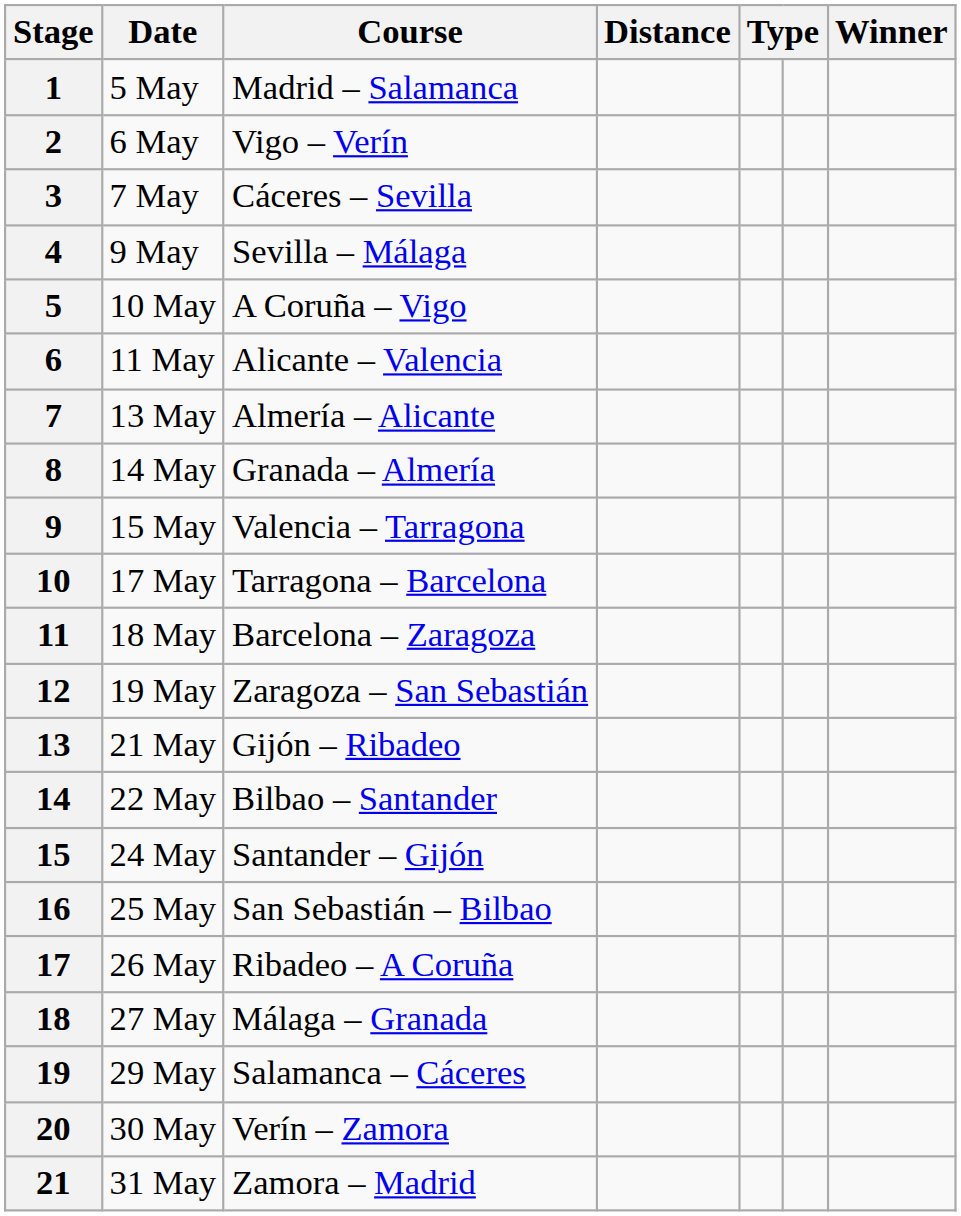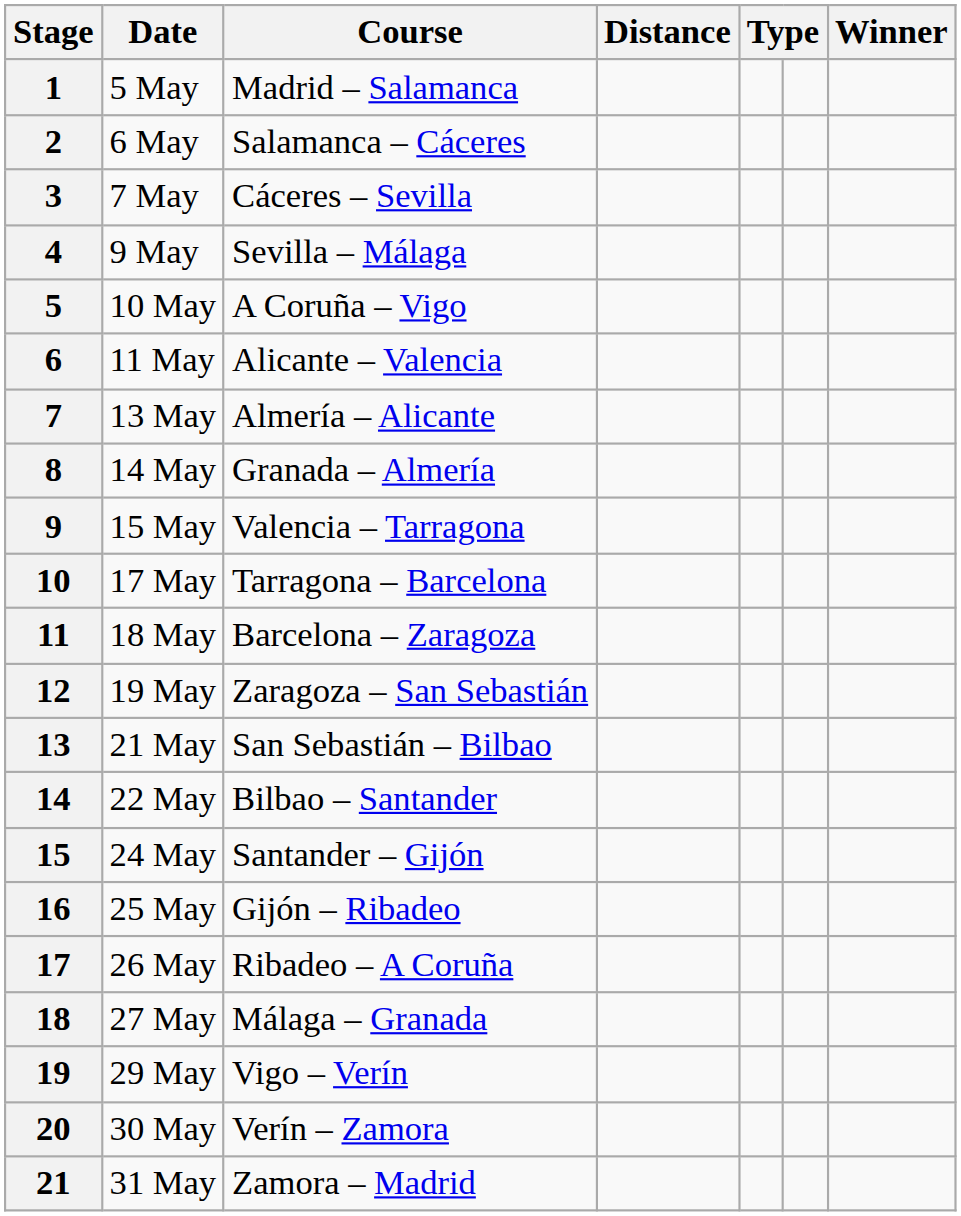2 | Course: Vigo – Verín -> Salamanca – Cáceres
13 | Course: Gijón – Ribadeo -> San Sebastián – Bilbao
16 | Course: San Sebastián – Bilbao -> Gijón – Ribadeo
19 | Course: Salamanca – Cáceres -> Vigo – Verín
